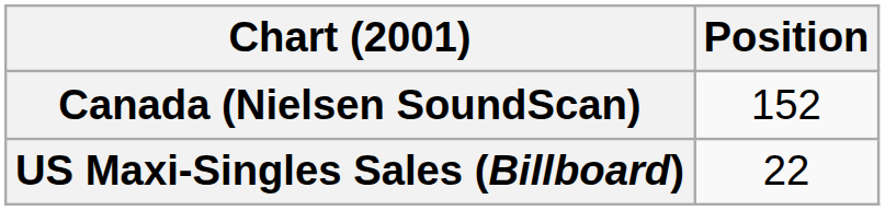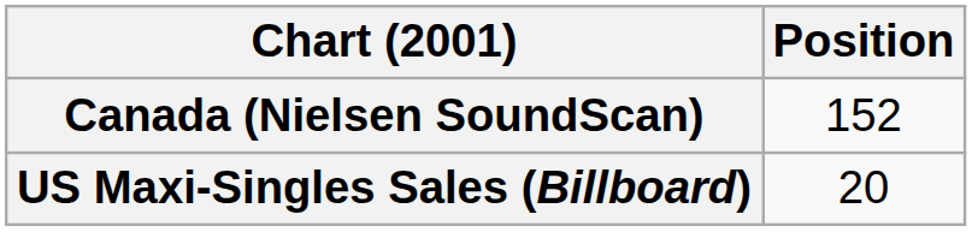US Maxi-Singles Sales (Billboard) | Position: 22 -> 20
